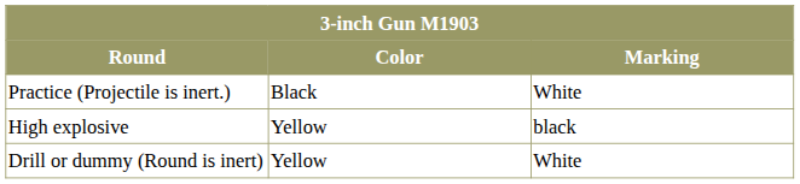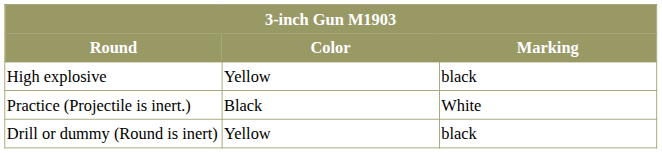rows swapped: High explosive <-> Practice (Projectile is inert.)
Drill or dummy (Round is inert) | Marking: White -> black
